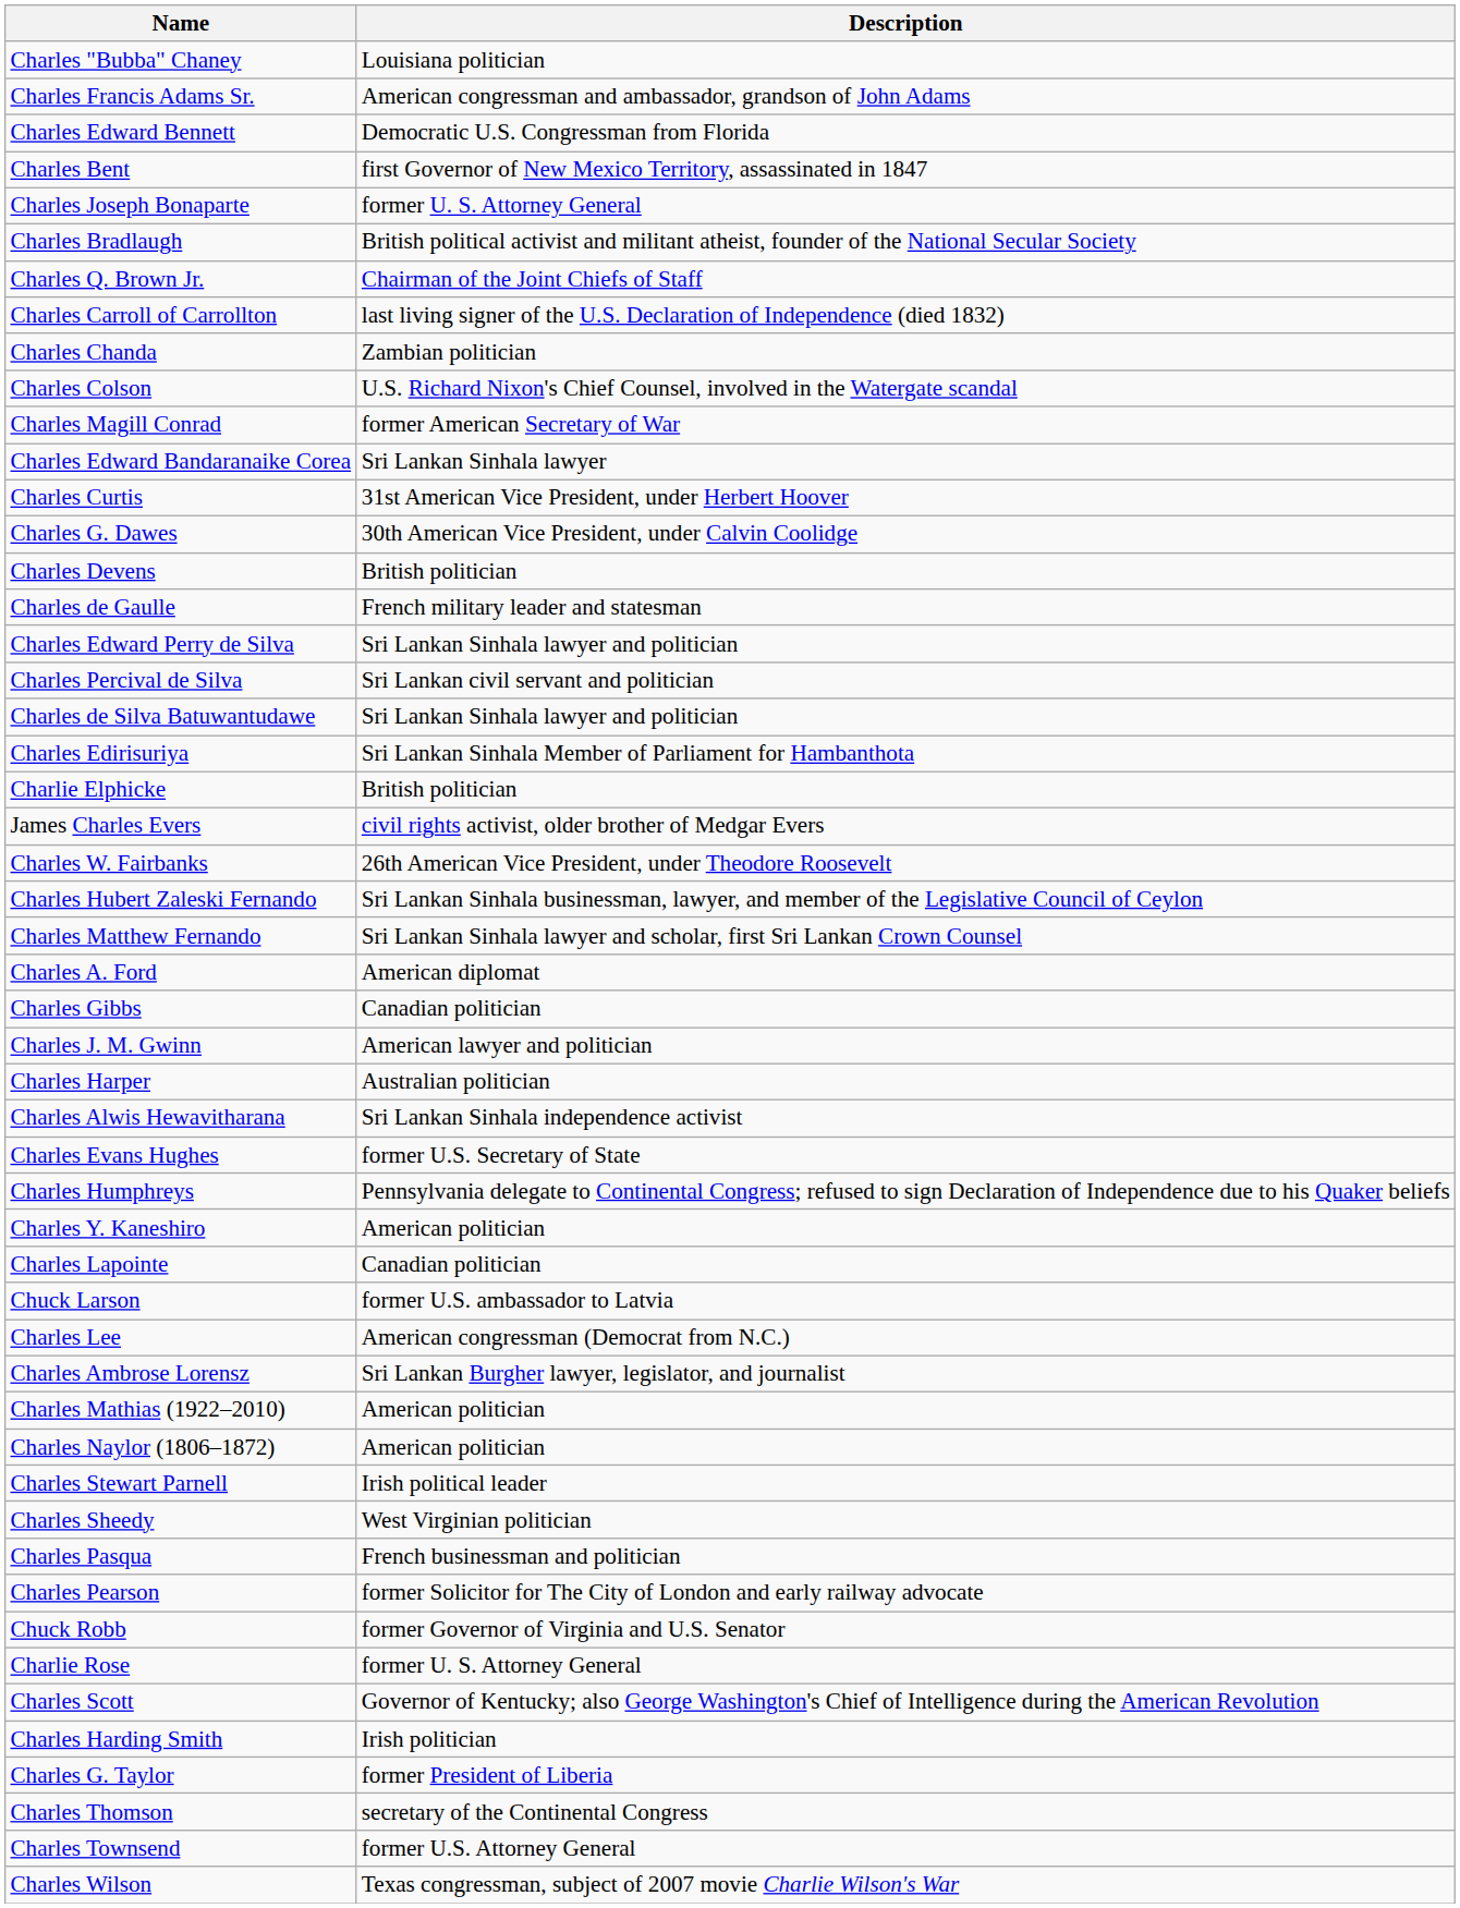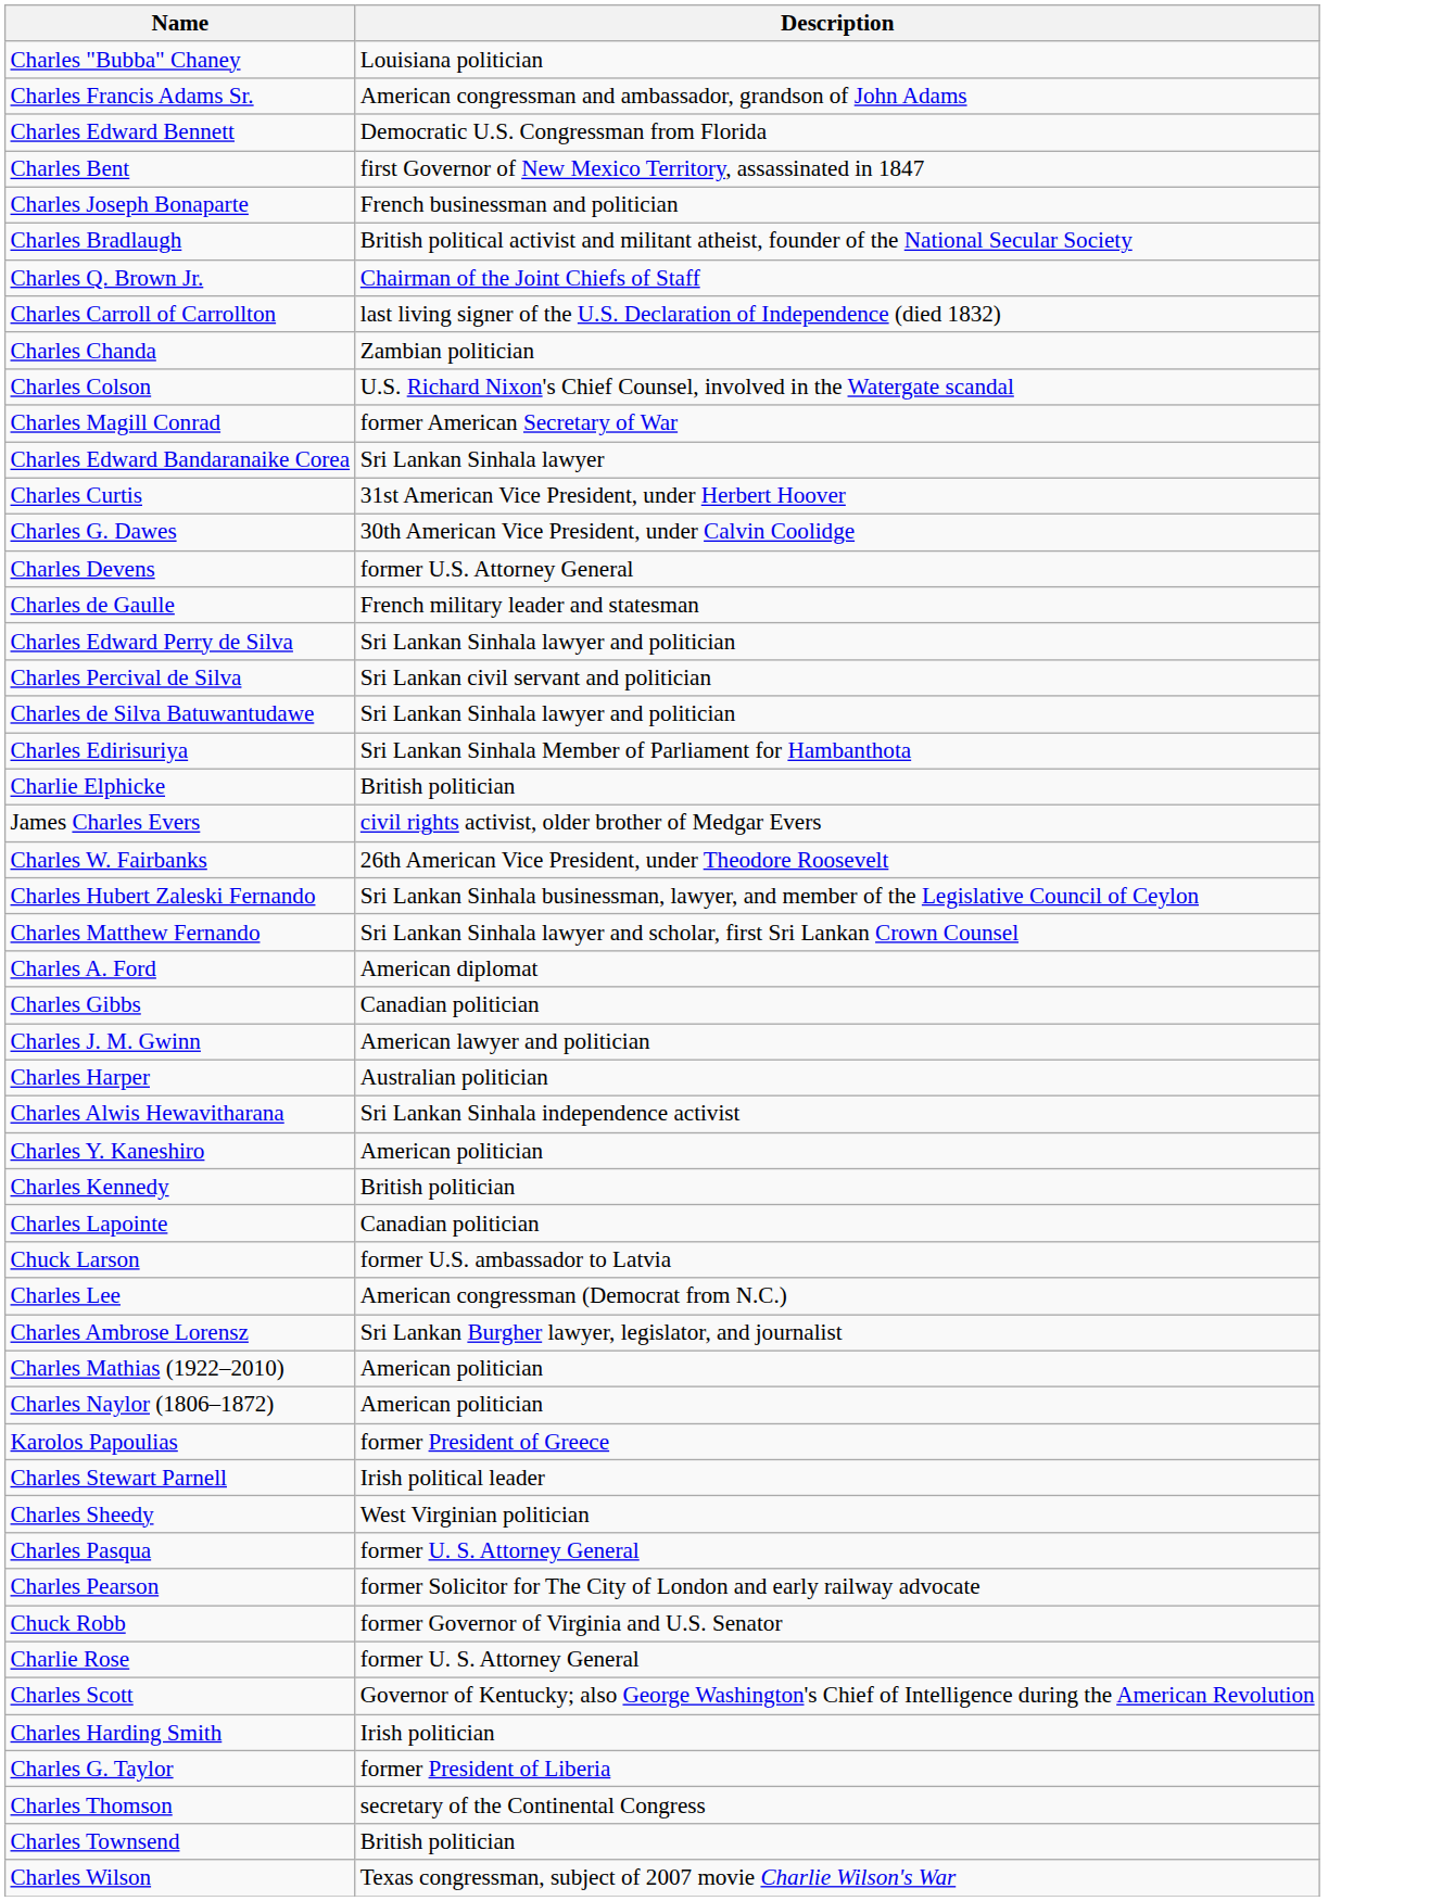Charles Joseph Bonaparte | Description: former U. S. Attorney General -> French businessman and politician
Charles Devens | Description: British politician -> former U.S. Attorney General
- row: Charles Evans Hughes | former U.S. Secretary of State
- row: Charles Humphreys | Pennsylvania delegate to Continental Congress; refused to sign Declaration of Independence due to his Quaker beliefs
+ row: Charles Kennedy | British politician
+ row: Karolos Papoulias | former President of Greece
Charles Pasqua | Description: French businessman and politician -> former U. S. Attorney General
Charles Townsend | Description: former U.S. Attorney General -> British politician
